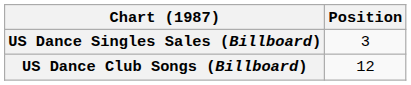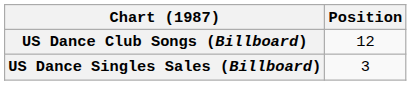rows swapped: US Dance Club Songs (Billboard) <-> US Dance Singles Sales (Billboard)
